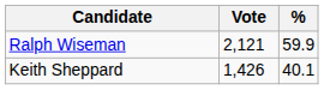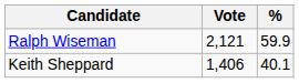Keith Sheppard | Vote: 1,426 -> 1,406
